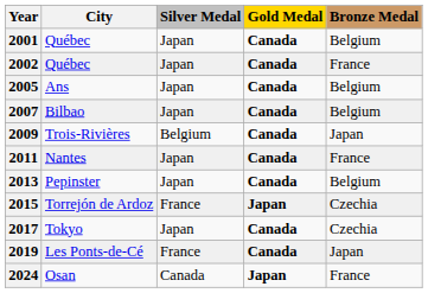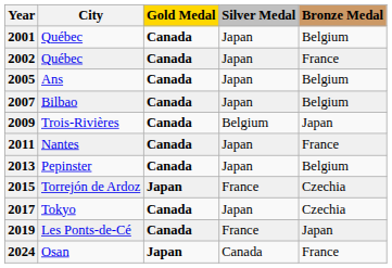columns swapped: Gold Medal <-> Silver Medal
